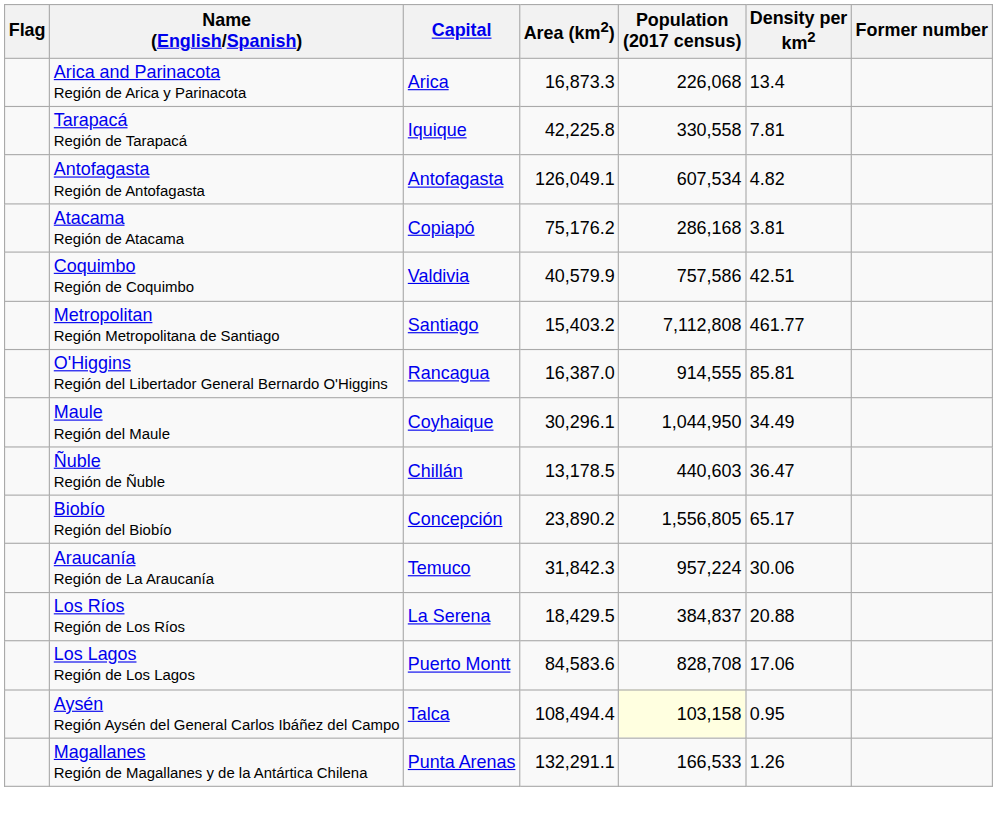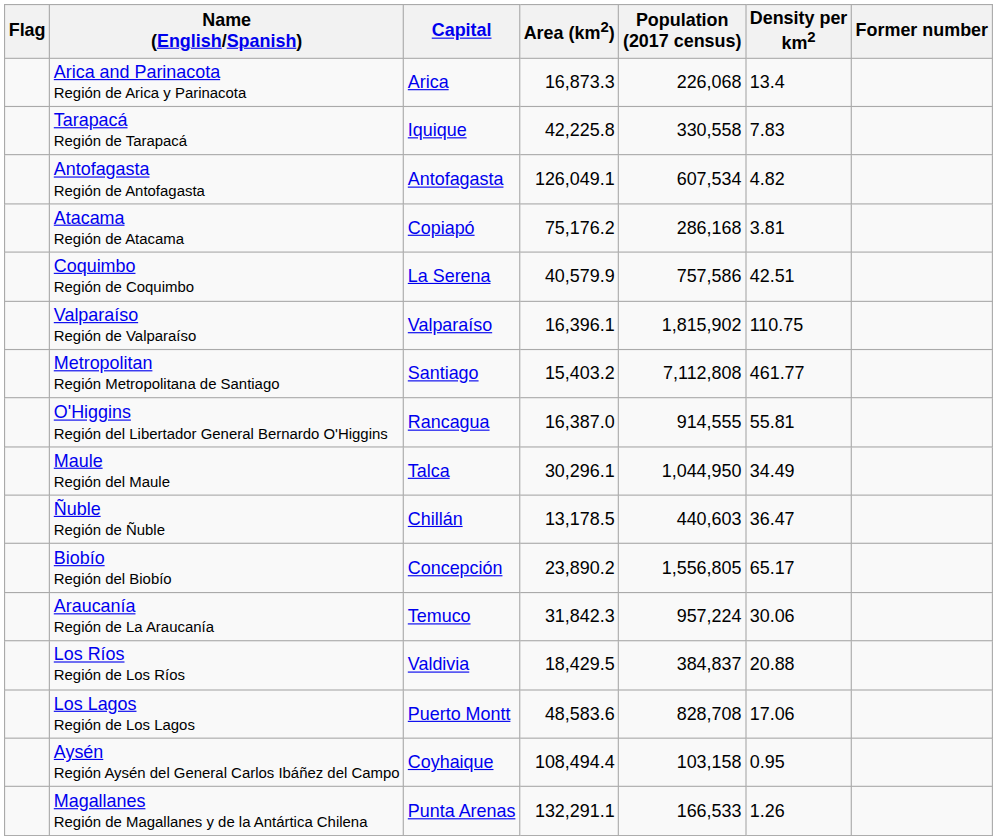Tarapacá Región de Tarapacá | Density per km2: 7.81 -> 7.83
Coquimbo Región de Coquimbo | Capital: Valdivia -> La Serena
+ row: Valparaíso Región de Valparaíso | Valparaíso | 16,396.1 | 1,815,902 | 110.75
O'Higgins Región del Libertador General Bernardo O'Higgins | Density per km2: 85.81 -> 55.81
Maule Región del Maule | Capital: Coyhaique -> Talca
Los Ríos Región de Los Ríos | Capital: La Serena -> Valdivia
Los Lagos Región de Los Lagos | Area (km2): 84,583.6 -> 48,583.6
Aysén Región Aysén del General Carlos Ibáñez del Campo | Capital: Talca -> Coyhaique
Aysén Región Aysén del General Carlos Ibáñez del Campo | Population (2017 census): lightyellow background -> no background
